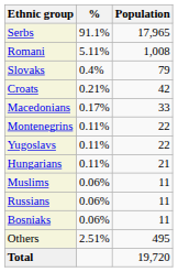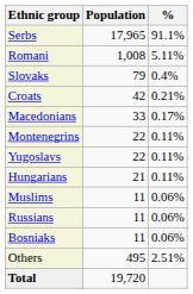columns swapped: Population <-> %
